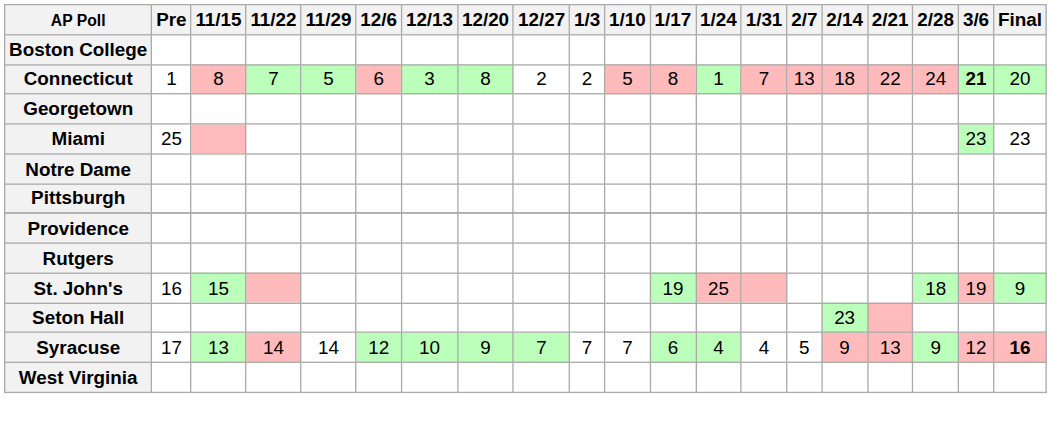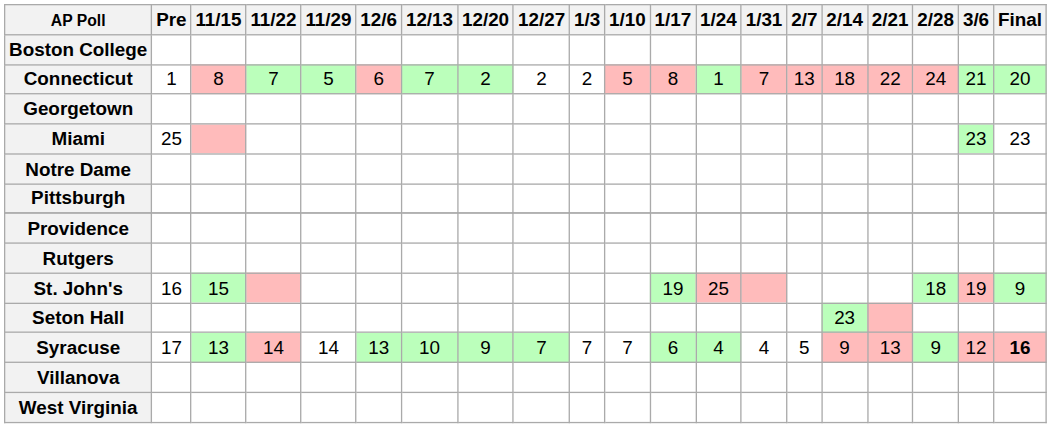Connecticut | 12/13: 3 -> 7
Connecticut | 12/20: 8 -> 2
Connecticut | 3/6: bold -> normal
Syracuse | 12/6: 12 -> 13
+ row: Villanova
